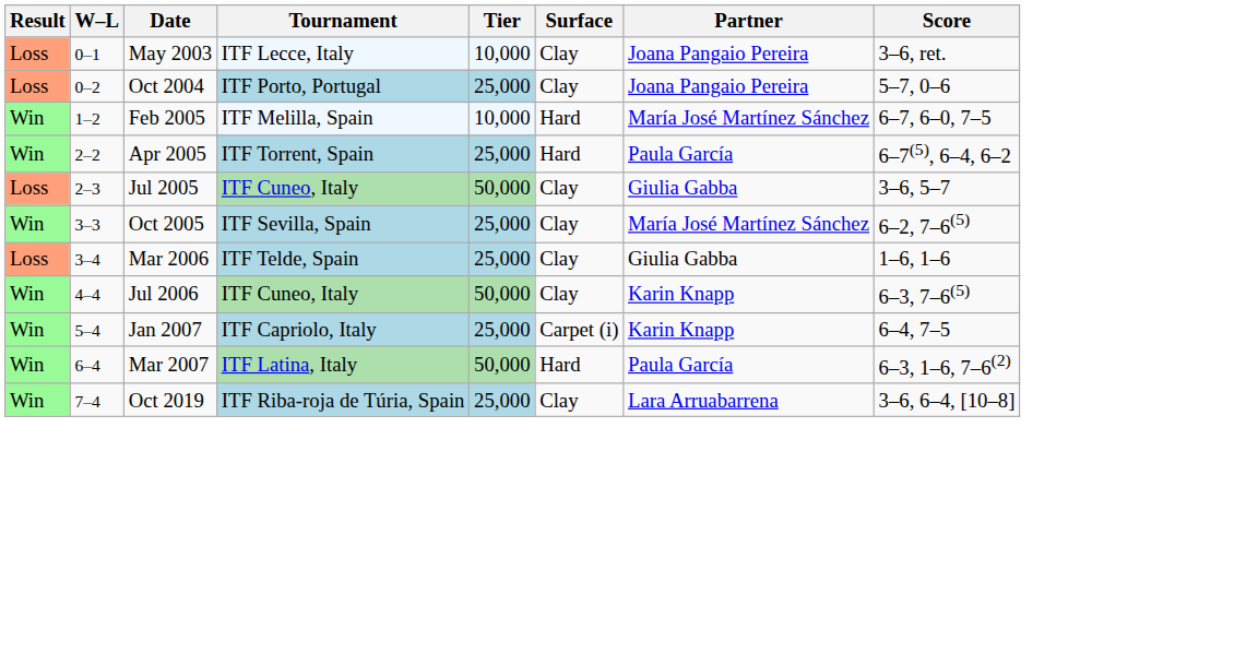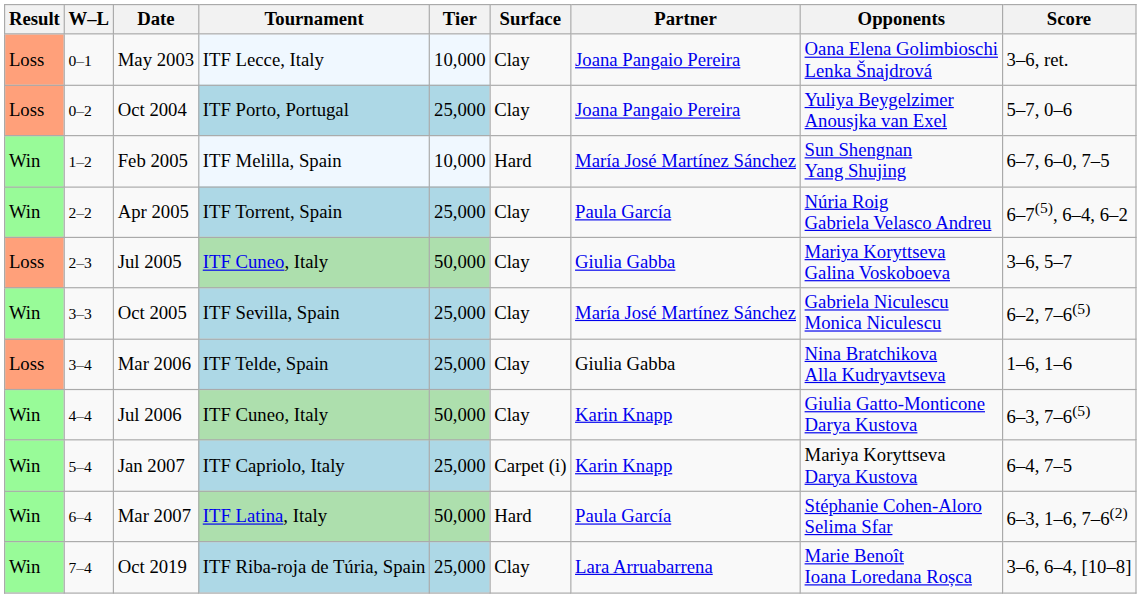+ column: Opponents | Oana Elena Golimbioschi Lenka Šnajdrová | Yuliya Beygelzimer Anousjka van Exel | Sun Shengnan Yang Shujing | Núria Roig Gabriela Velasco Andreu | Mariya Koryttseva Galina Voskoboeva | Gabriela Niculescu Monica Niculescu | Nina Bratchikova Alla Kudryavtseva | Giulia Gatto-Monticone Darya Kustova | Mariya Koryttseva Darya Kustova | Stéphanie Cohen-Aloro Selima Sfar | Marie Benoît Ioana Loredana Roșca
Apr 2005 | Surface: Hard -> Clay
